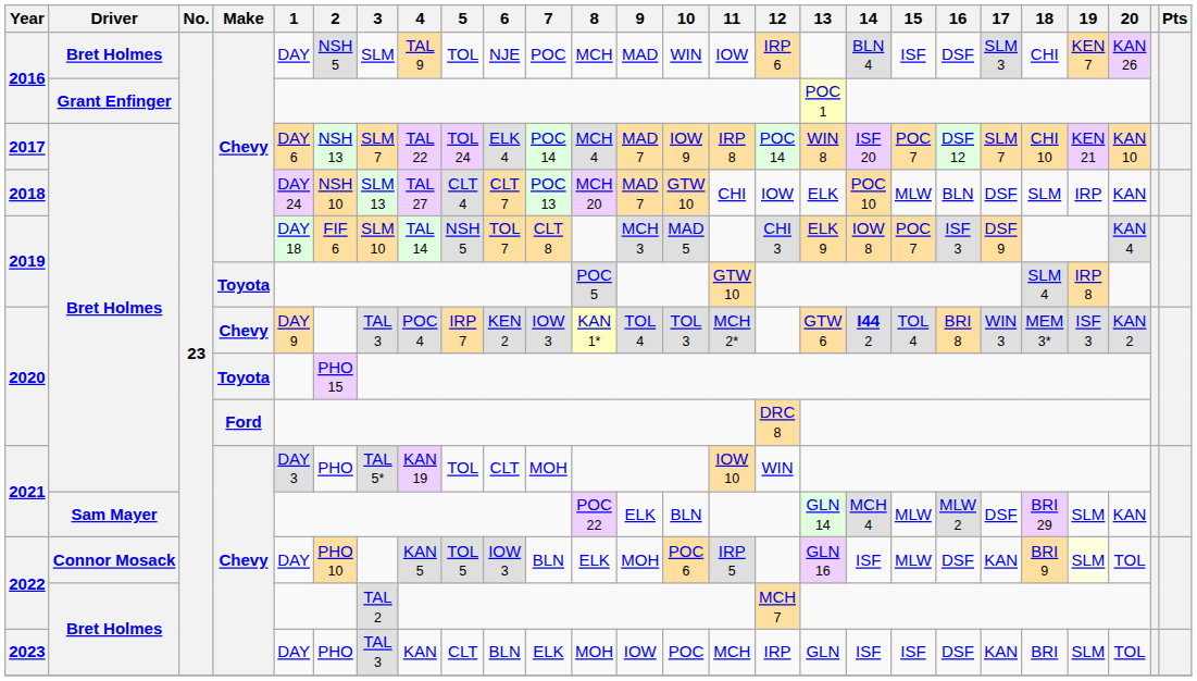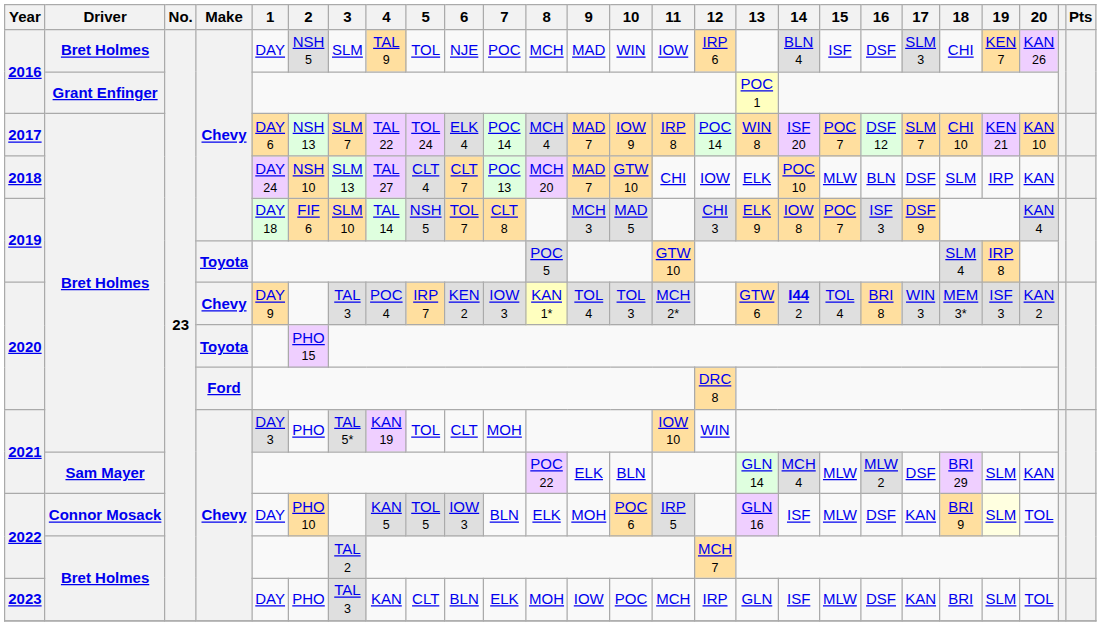2023 | 15: ISF -> MLW
